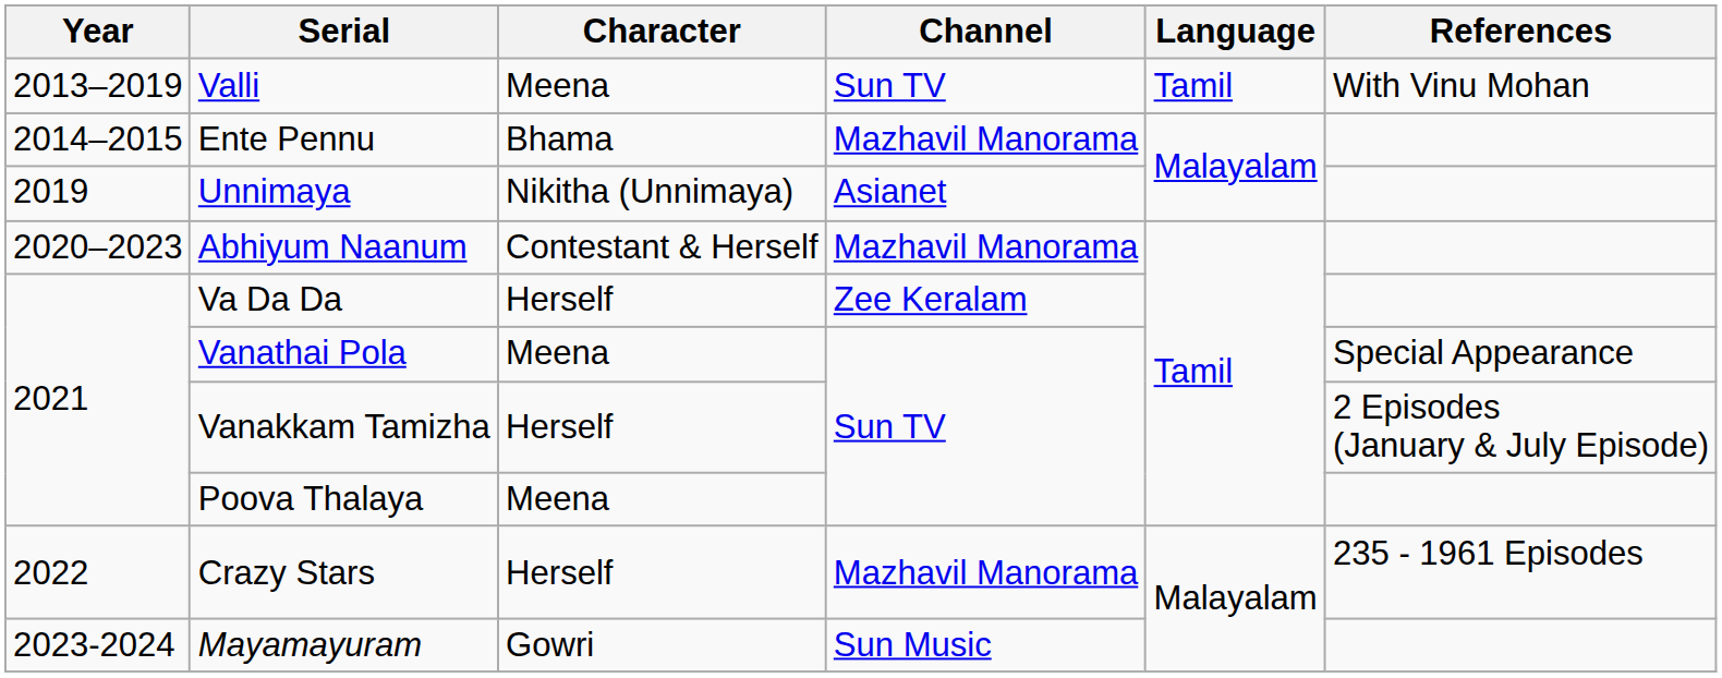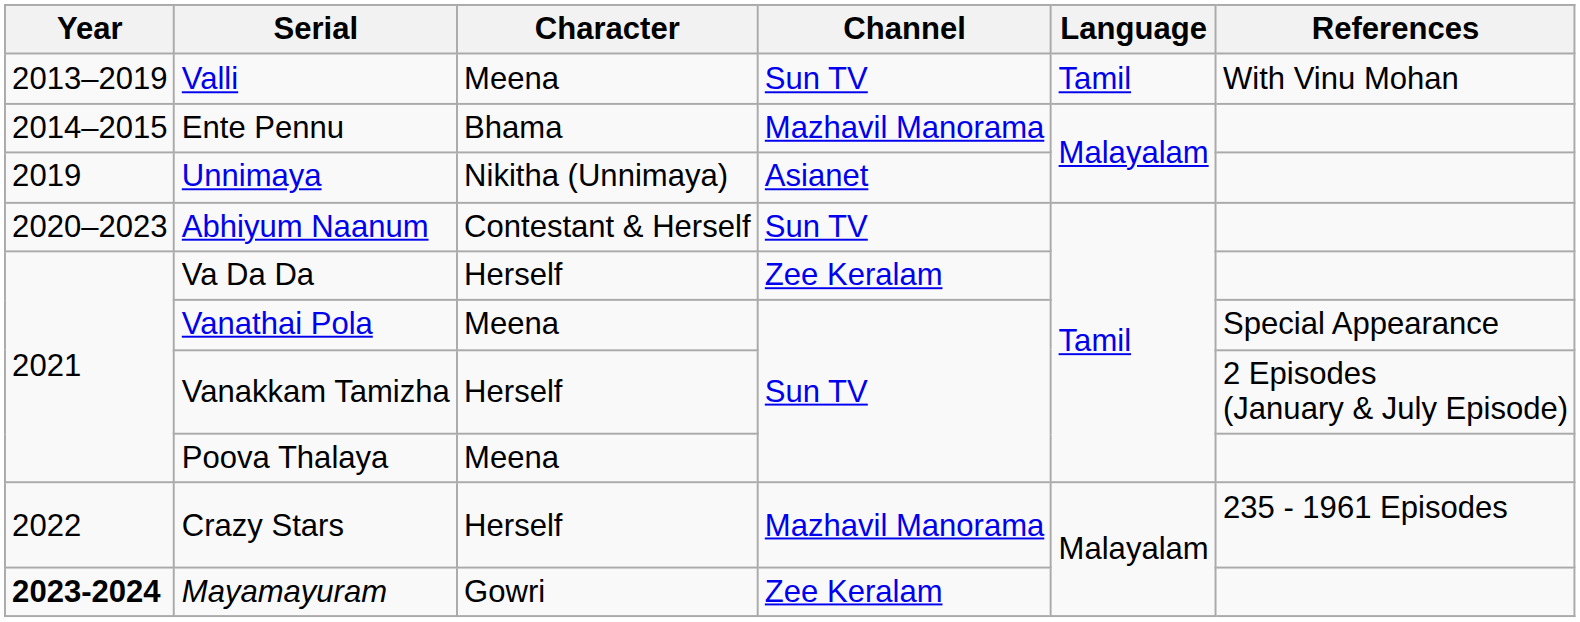Abhiyum Naanum | Channel: Mazhavil Manorama -> Sun TV
Mayamayuram | Year: normal -> bold
Mayamayuram | Channel: Sun Music -> Zee Keralam
